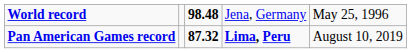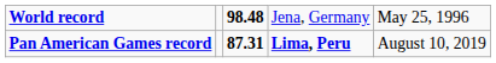Pan American Games record | column 3: 87.32 -> 87.31
